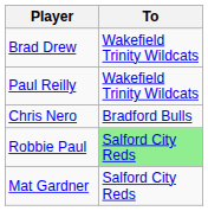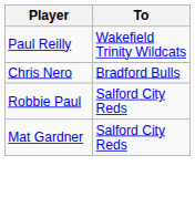- row: Brad Drew | Wakefield Trinity Wildcats
Robbie Paul | To: lightgreen background -> no background
